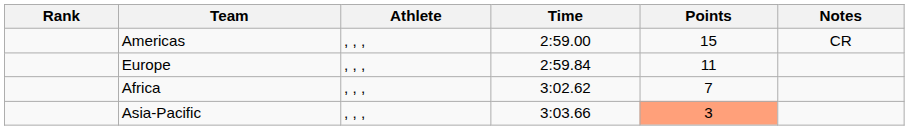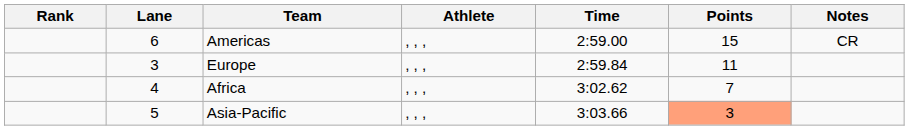+ column: Lane | 6 | 3 | 4 | 5
